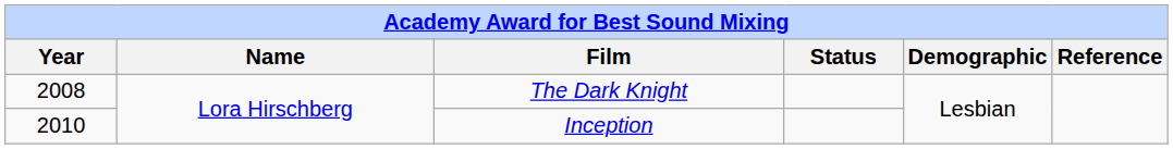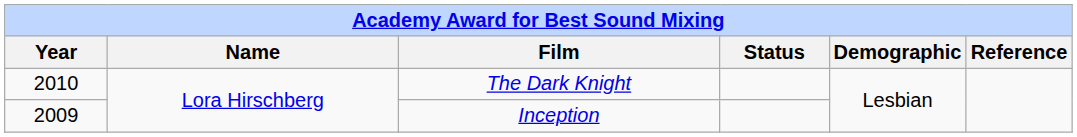The Dark Knight | Year: 2008 -> 2010
Inception | Year: 2010 -> 2009
